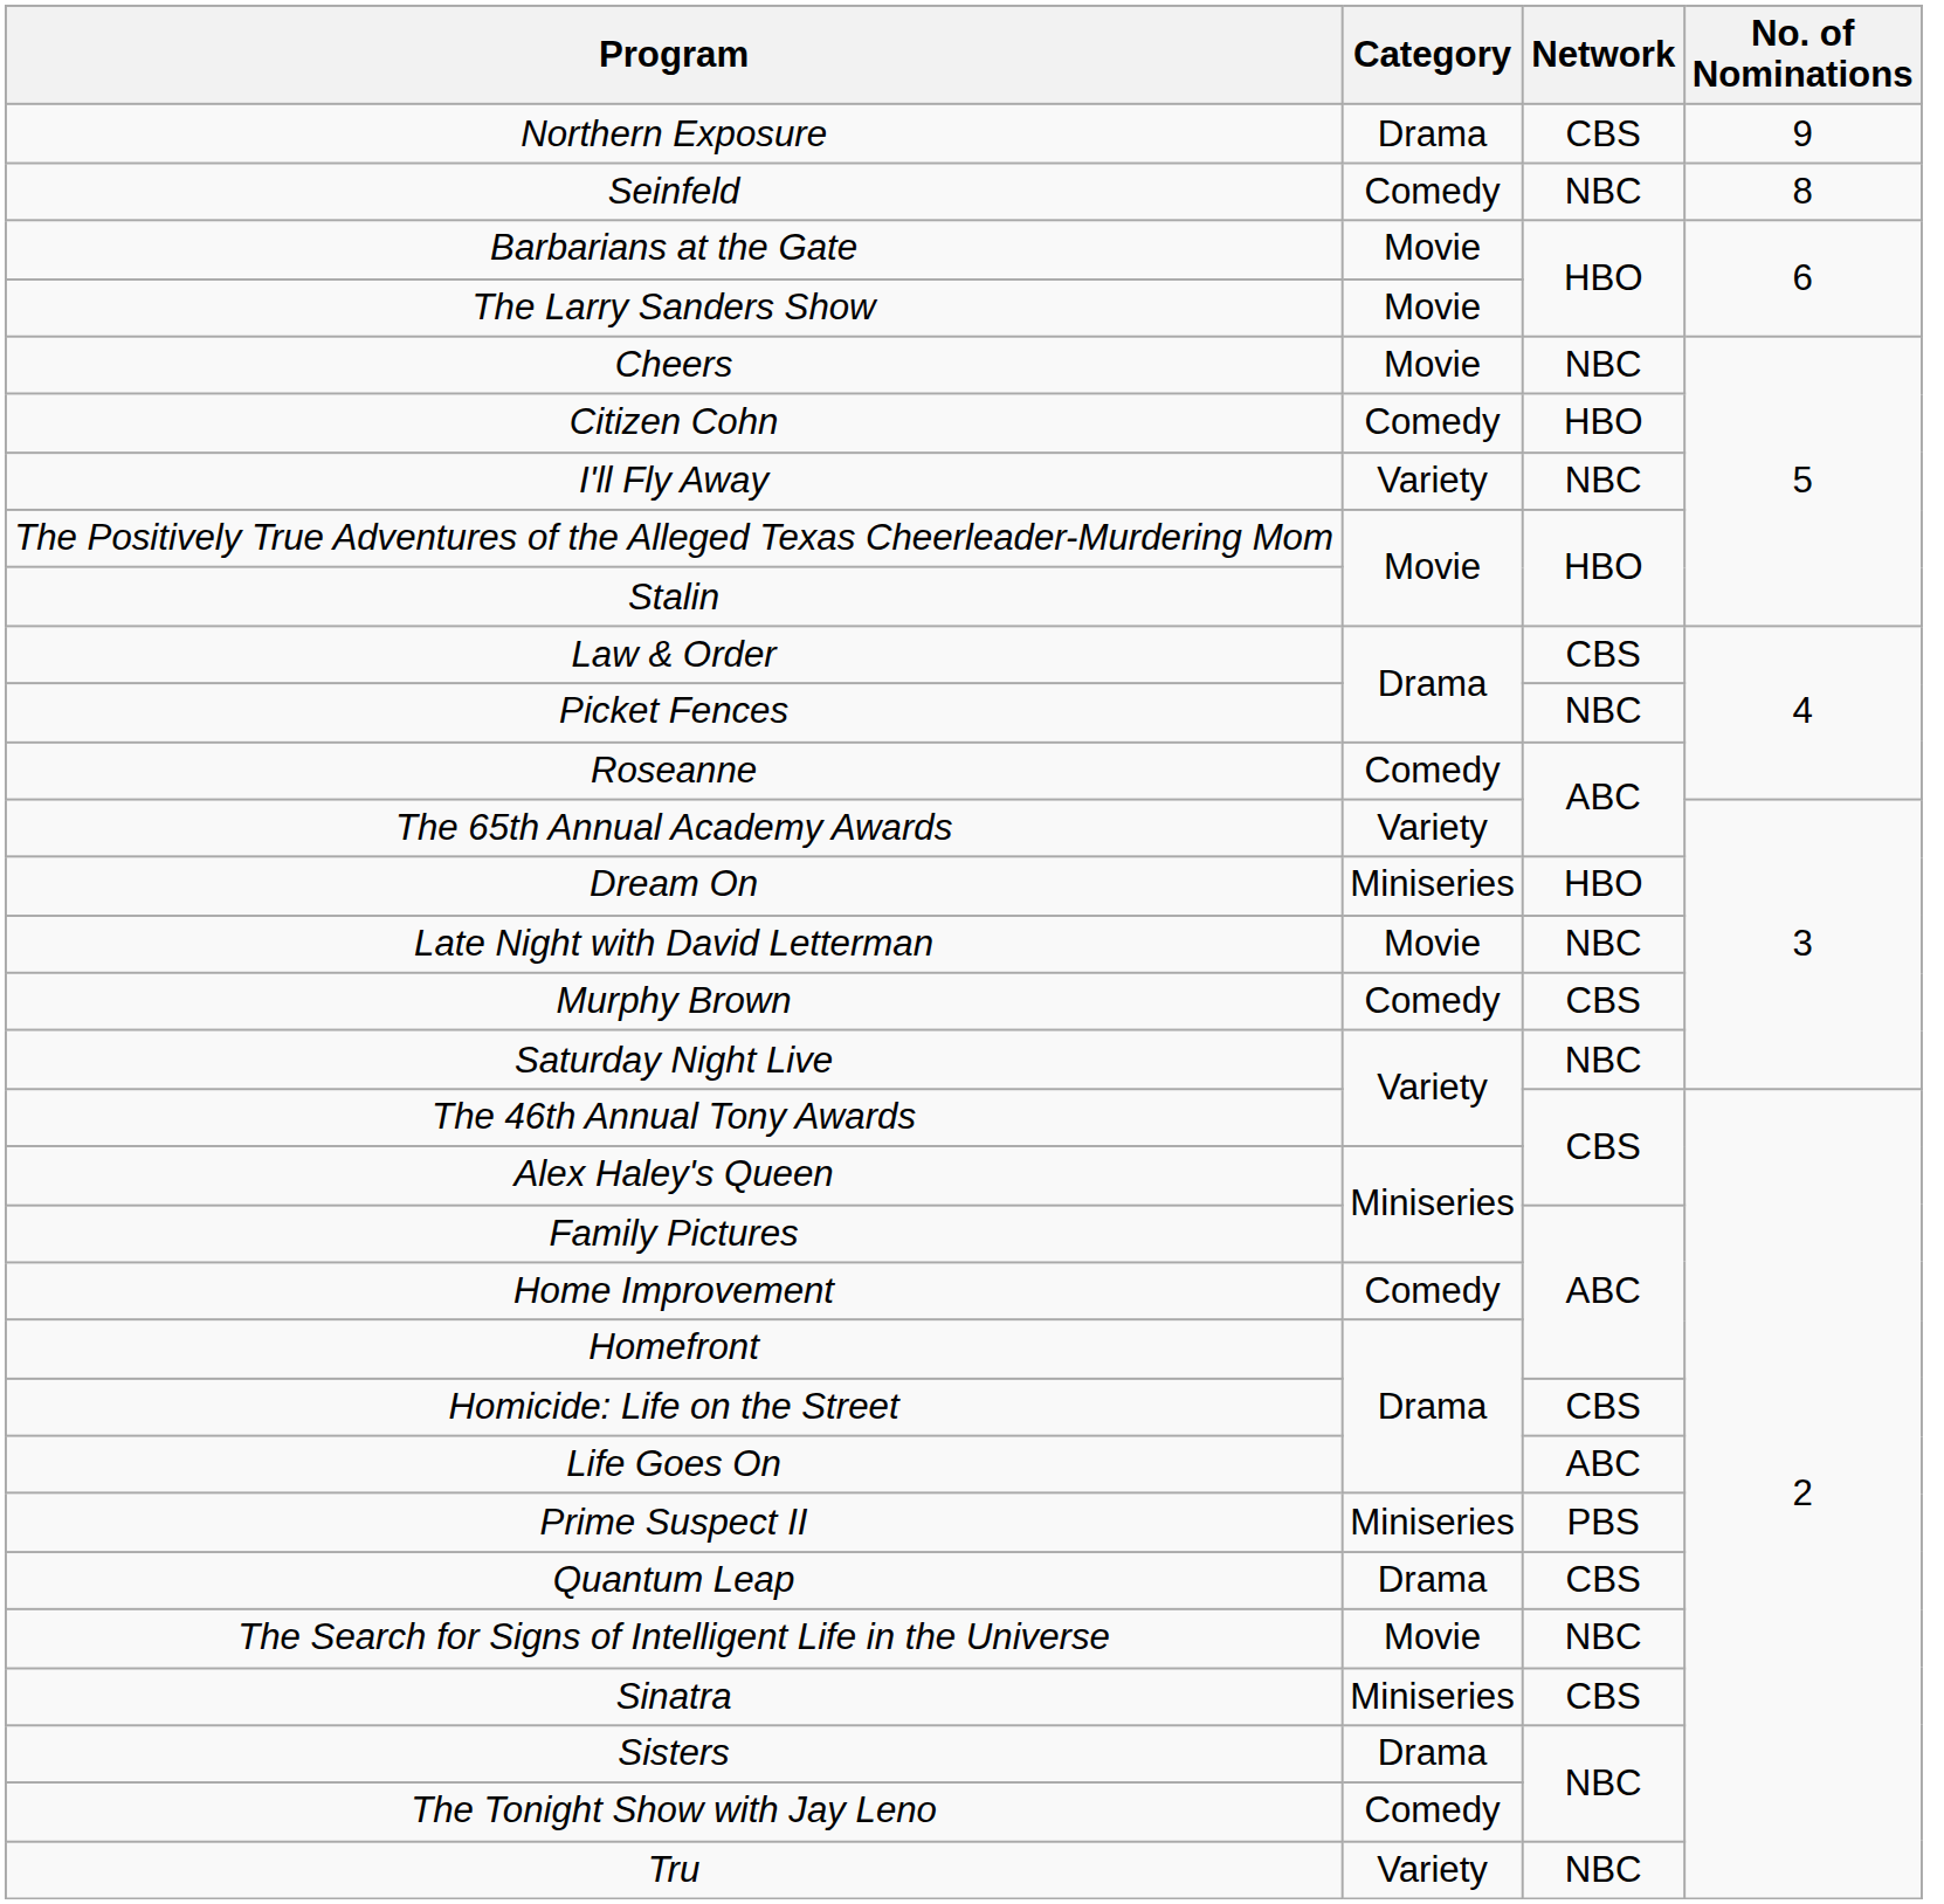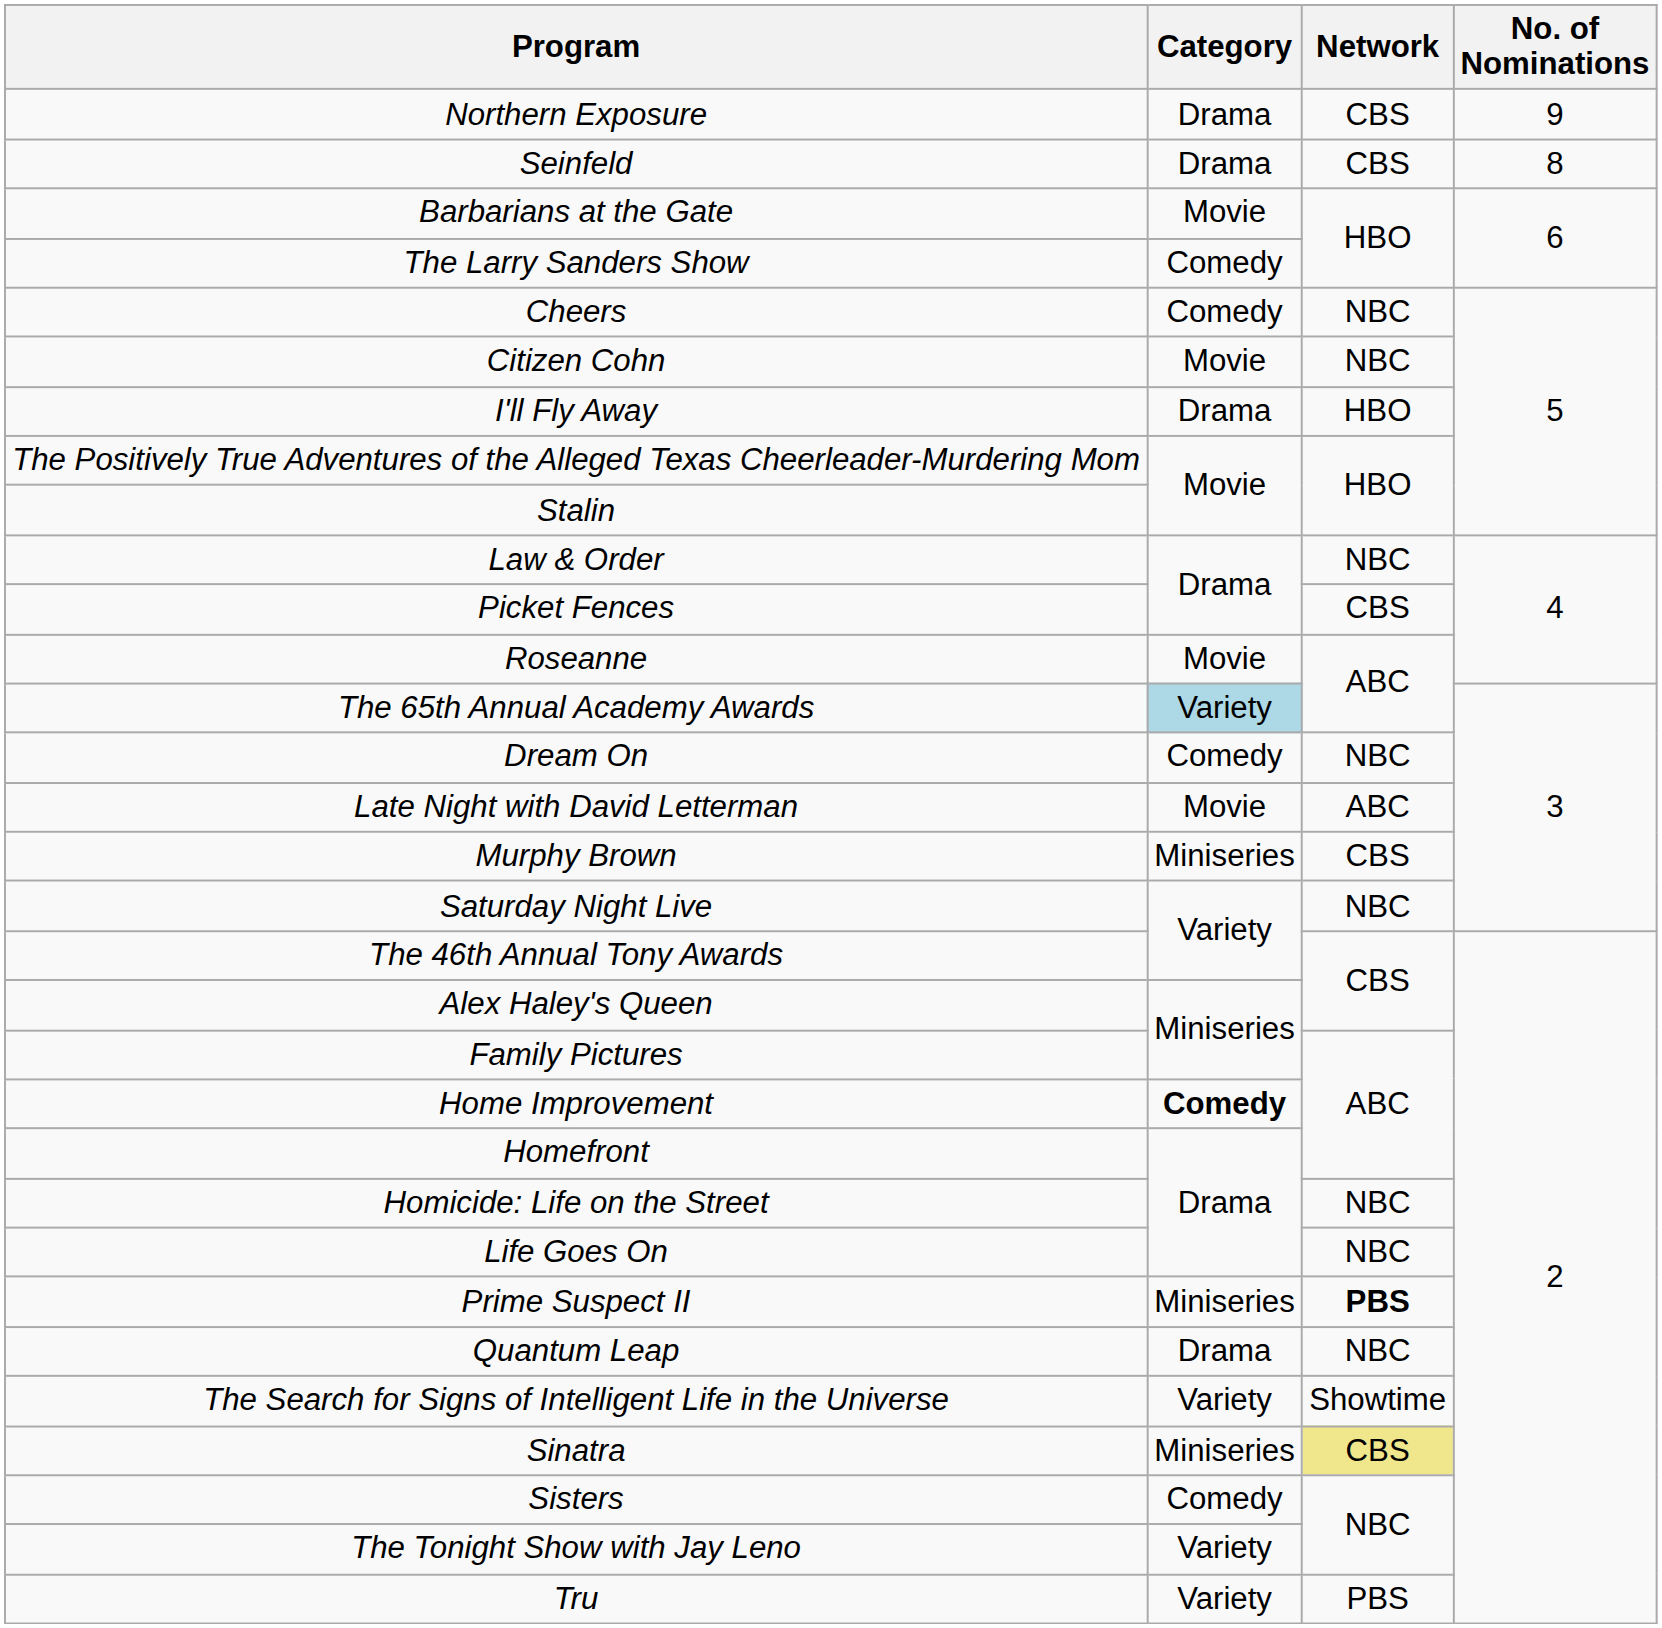Seinfeld | Category: Comedy -> Drama
Seinfeld | Network: NBC -> CBS
The Larry Sanders Show | Category: Movie -> Comedy
Cheers | Category: Movie -> Comedy
Citizen Cohn | Category: Comedy -> Movie
Citizen Cohn | Network: HBO -> NBC
I'll Fly Away | Category: Variety -> Drama
I'll Fly Away | Network: NBC -> HBO
Law & Order | Network: CBS -> NBC
Picket Fences | Network: NBC -> CBS
Roseanne | Category: Comedy -> Movie
The 65th Annual Academy Awards | Category: no background -> lightblue background
Dream On | Category: Miniseries -> Comedy
Dream On | Network: HBO -> NBC
Late Night with David Letterman | Network: NBC -> ABC
Murphy Brown | Category: Comedy -> Miniseries
Home Improvement | Category: normal -> bold
Homicide: Life on the Street | Network: CBS -> NBC
Life Goes On | Network: ABC -> NBC
Prime Suspect II | Network: normal -> bold
Quantum Leap | Network: CBS -> NBC
The Search for Signs of Intelligent Life in the Universe | Category: Movie -> Variety
The Search for Signs of Intelligent Life in the Universe | Network: NBC -> Showtime
Sinatra | Network: no background -> khaki background
Sisters | Category: Drama -> Comedy
The Tonight Show with Jay Leno | Category: Comedy -> Variety
Tru | Network: NBC -> PBS
